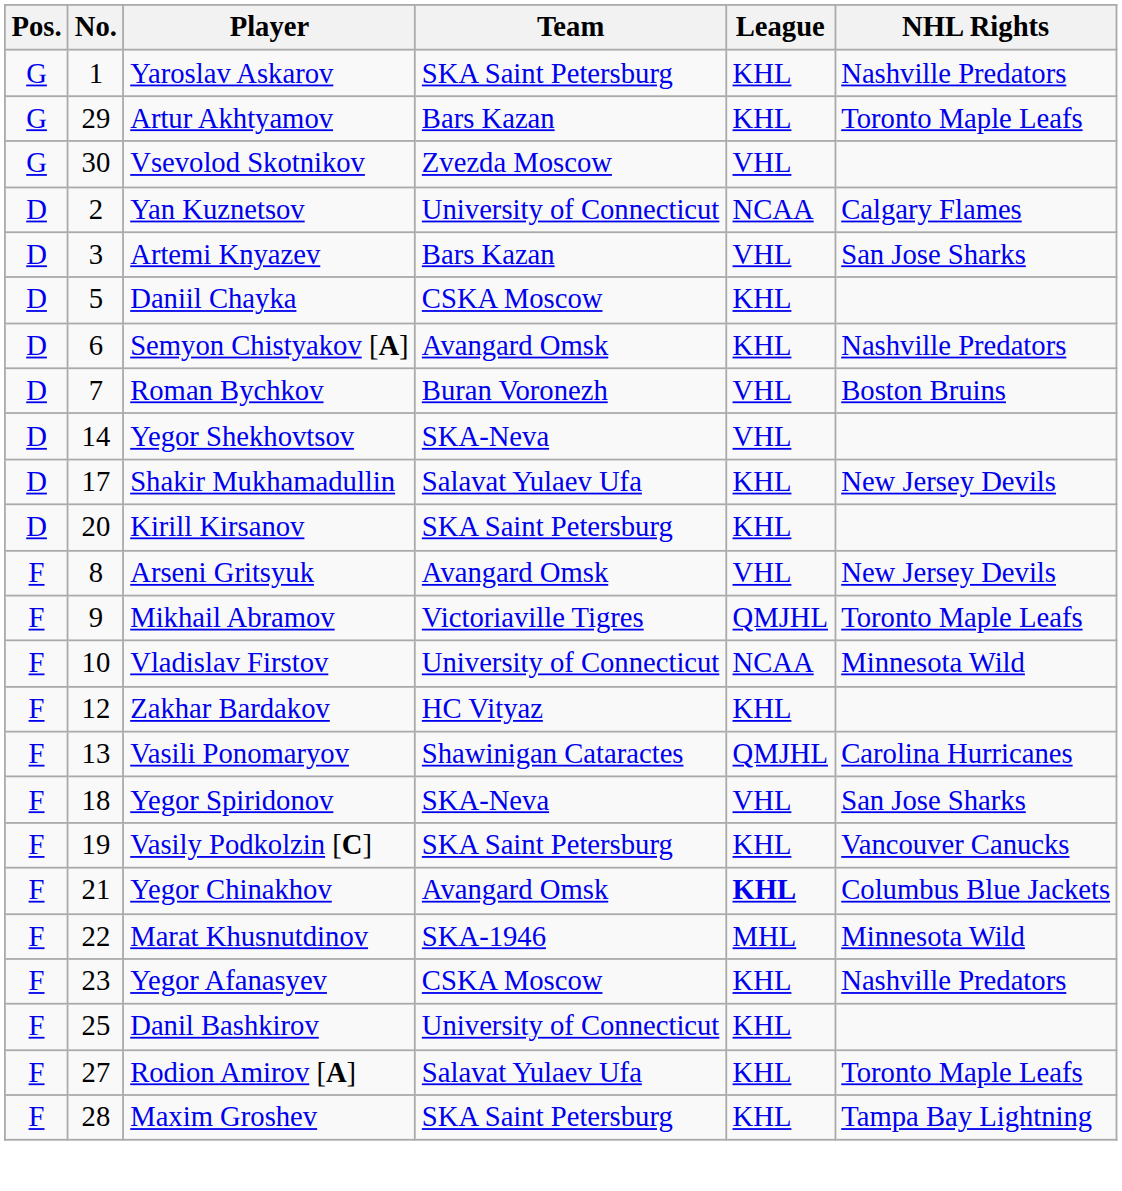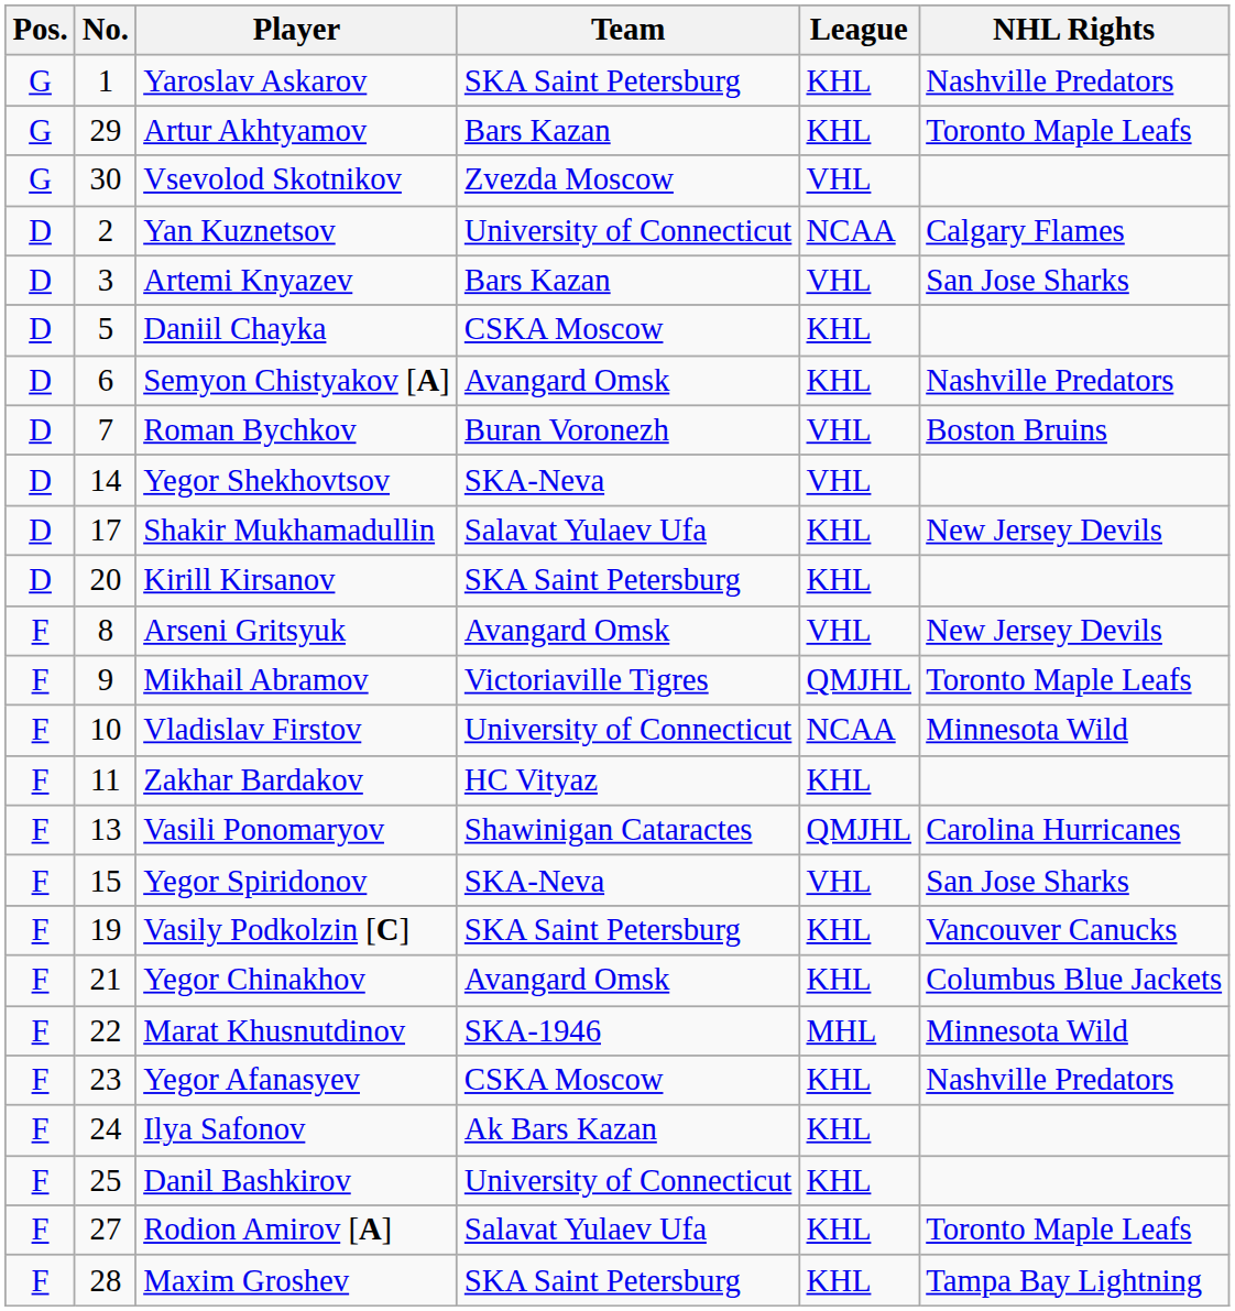Zakhar Bardakov | No.: 12 -> 11
Yegor Spiridonov | No.: 18 -> 15
Yegor Chinakhov | League: bold -> normal
+ row: F | 24 | Ilya Safonov | Ak Bars Kazan | KHL
